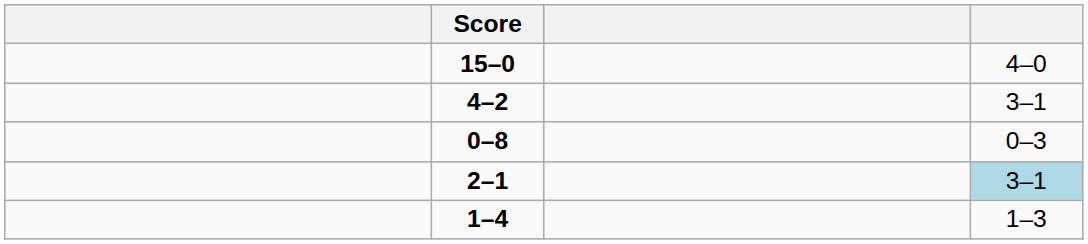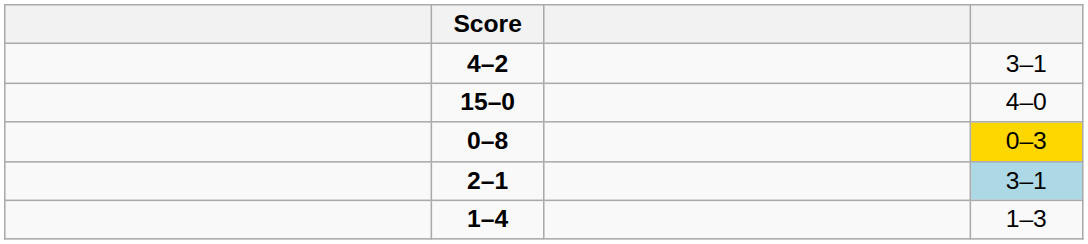rows swapped: 15–0 <-> 4–2
0–8 | column 4: no background -> gold background
